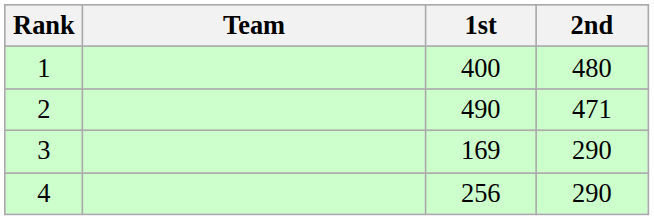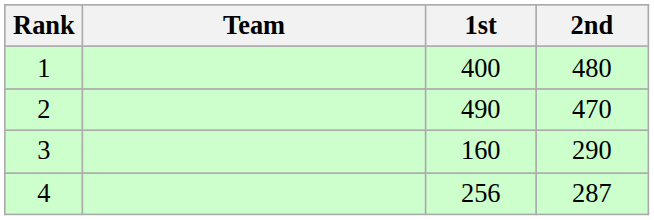2 | 2nd: 471 -> 470
3 | 1st: 169 -> 160
4 | 2nd: 290 -> 287
